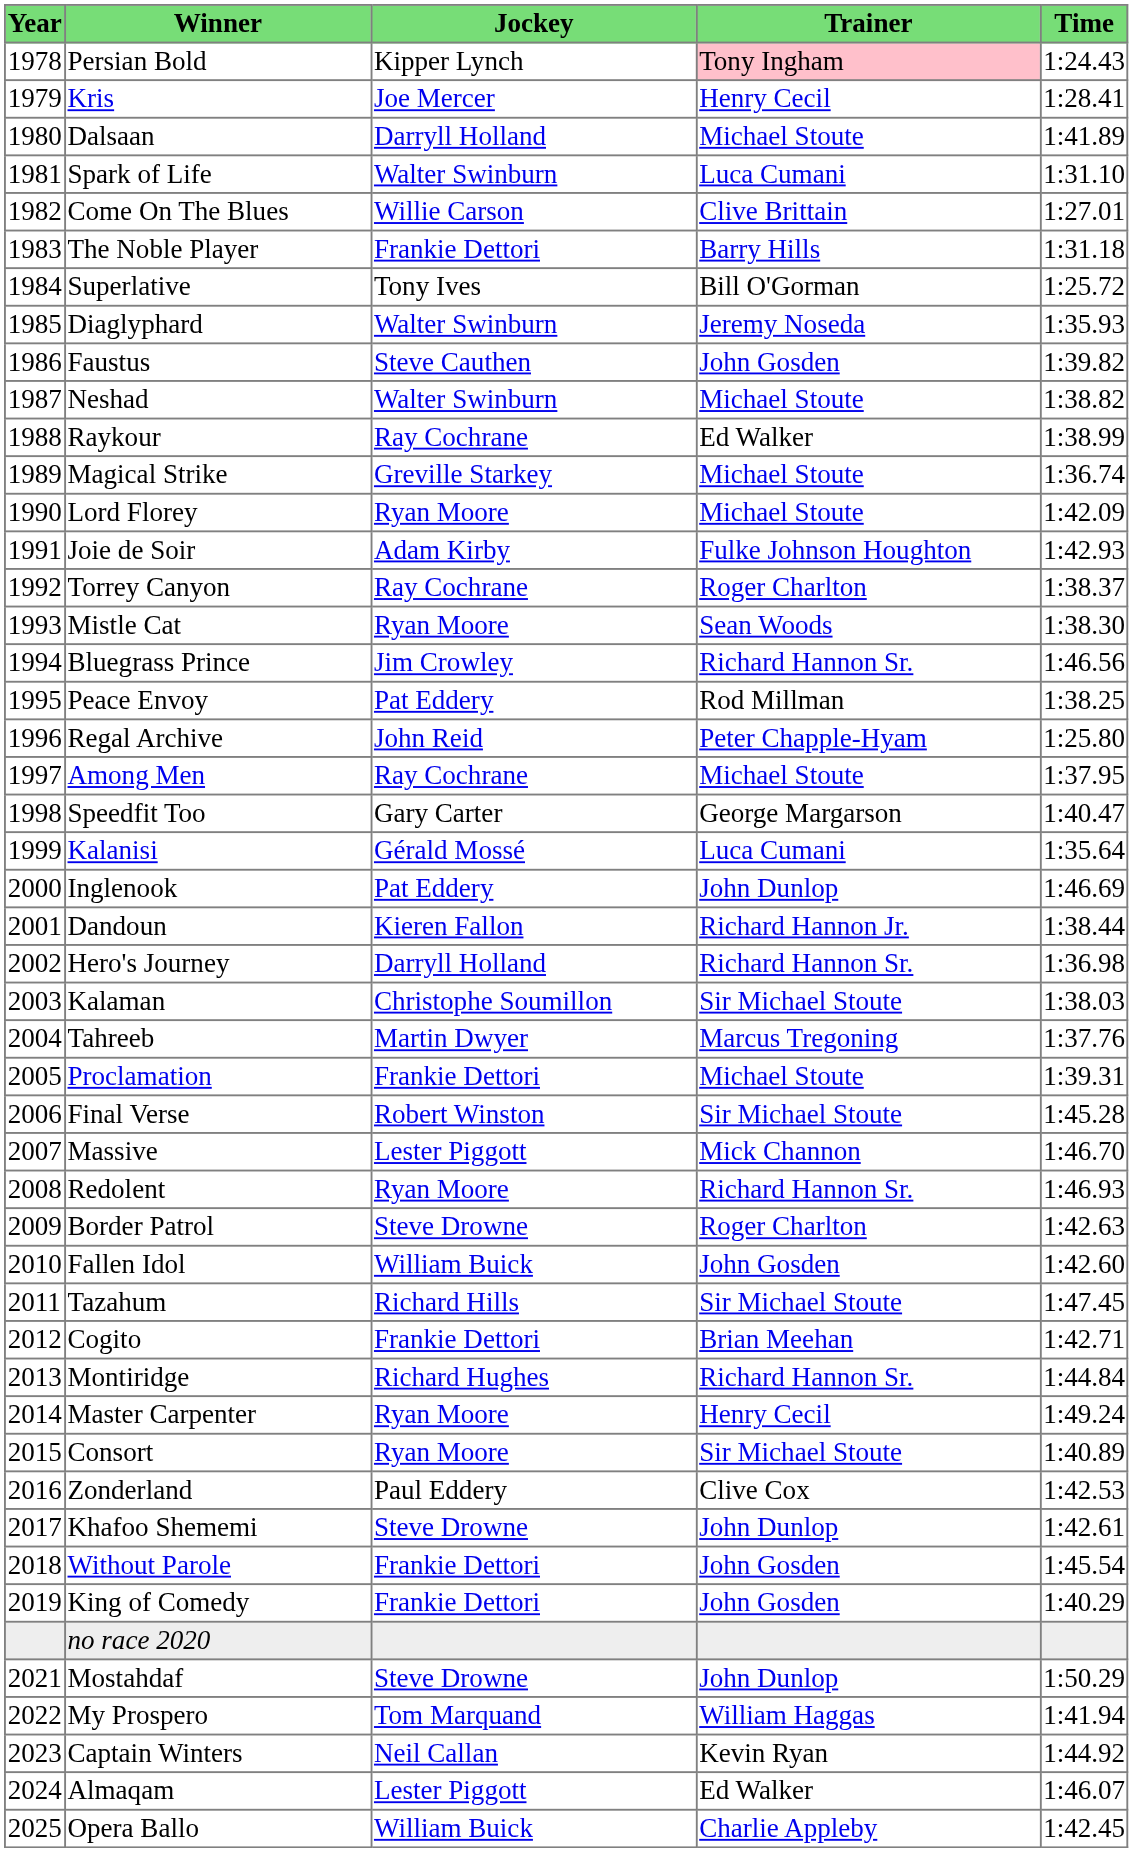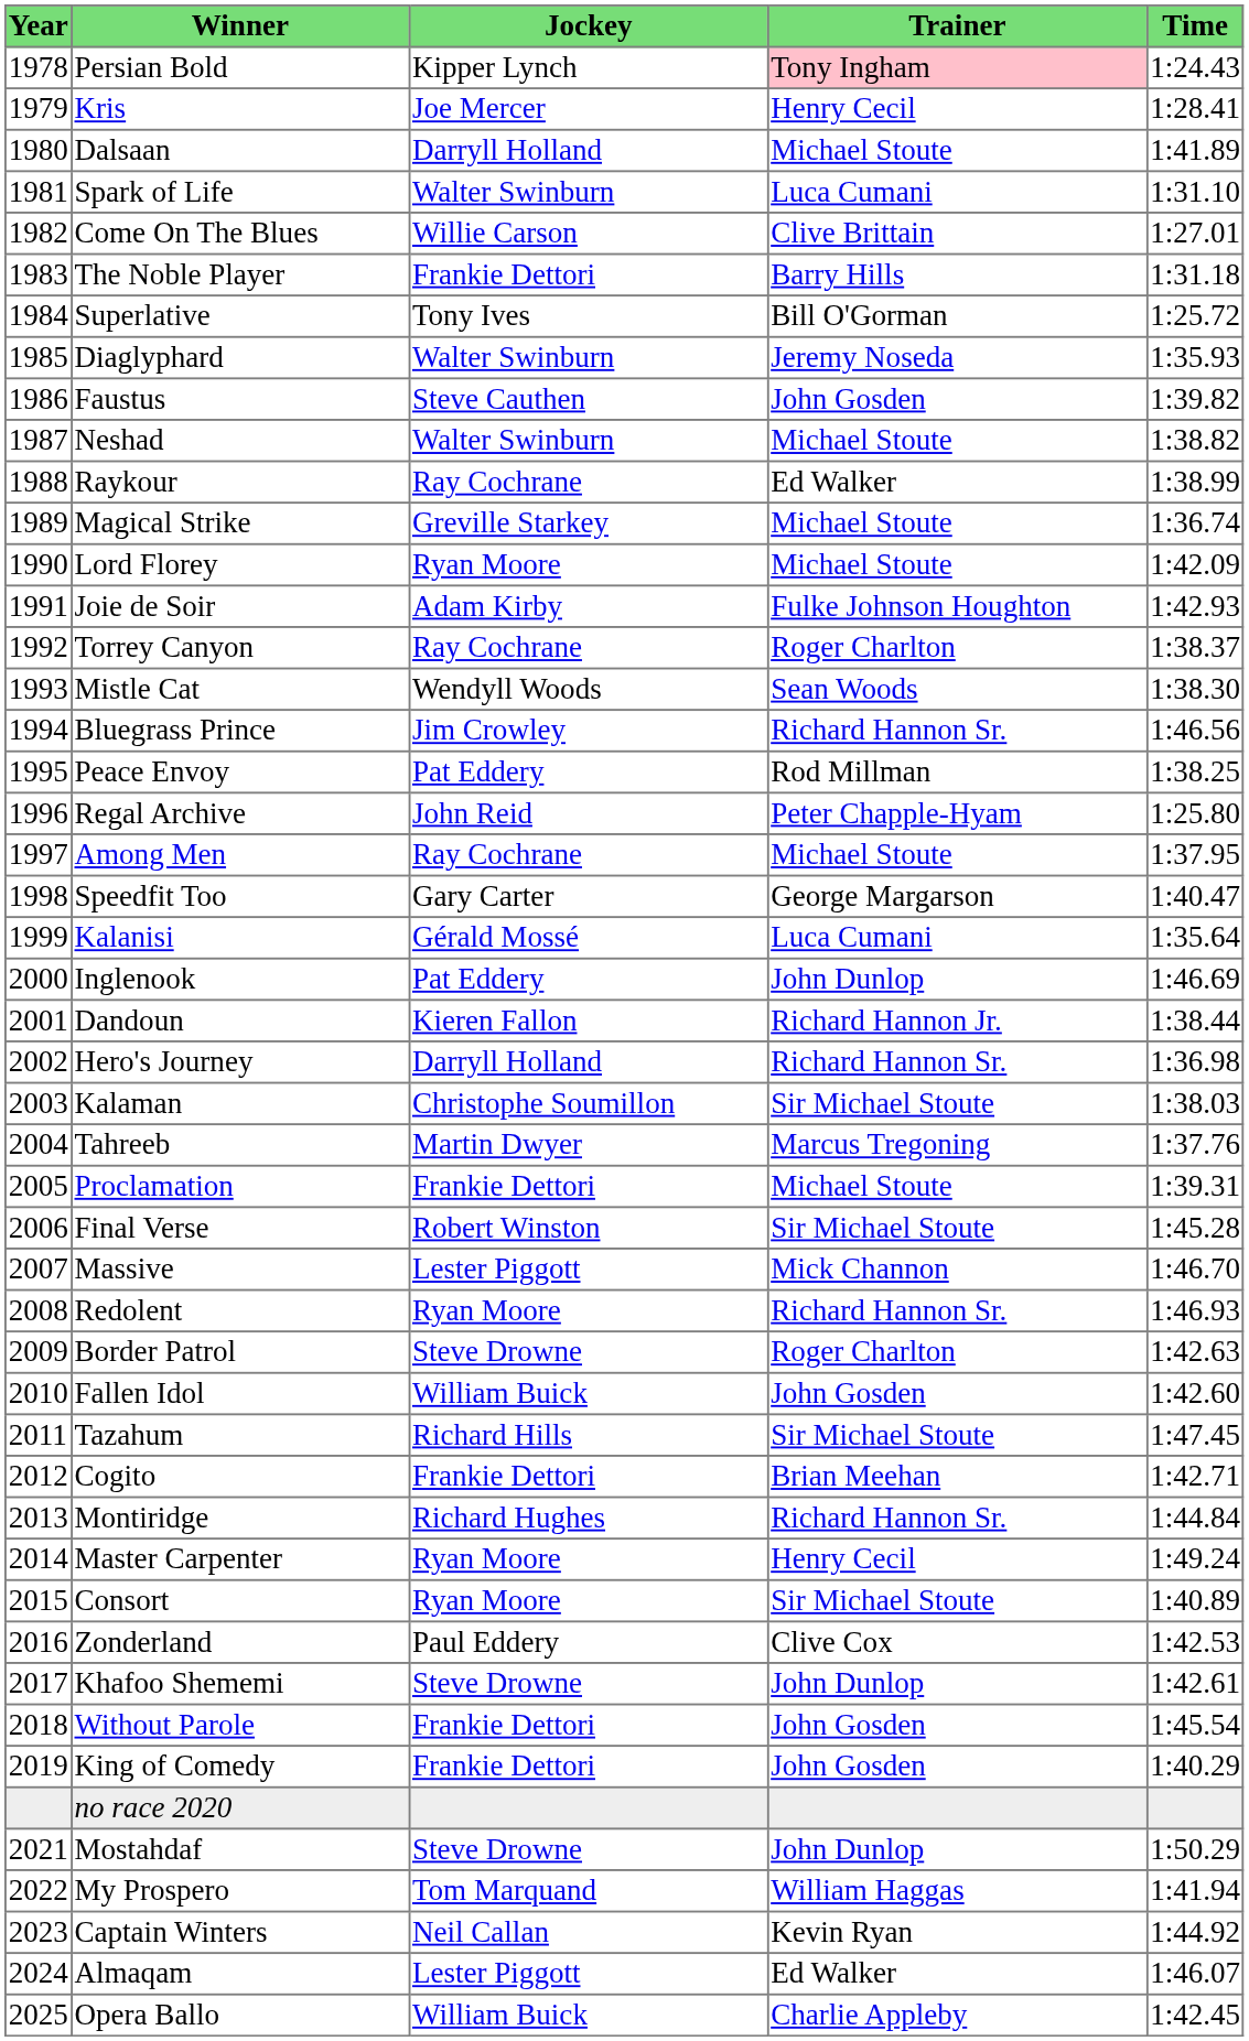Mistle Cat | Jockey: Ryan Moore -> Wendyll Woods
